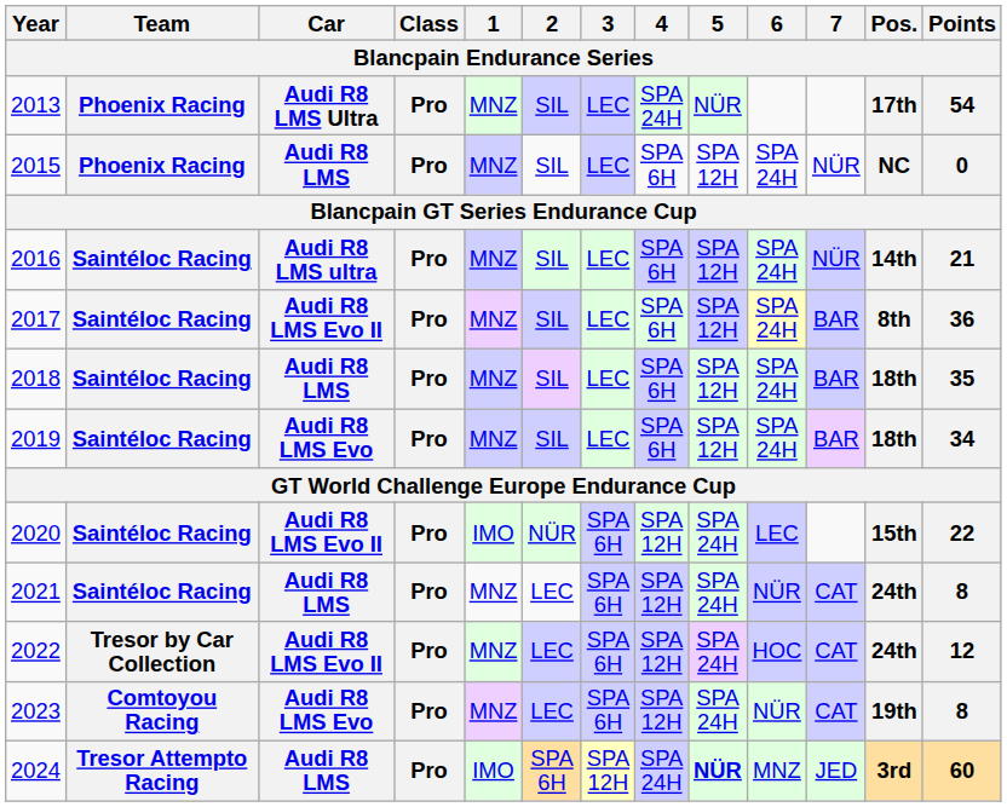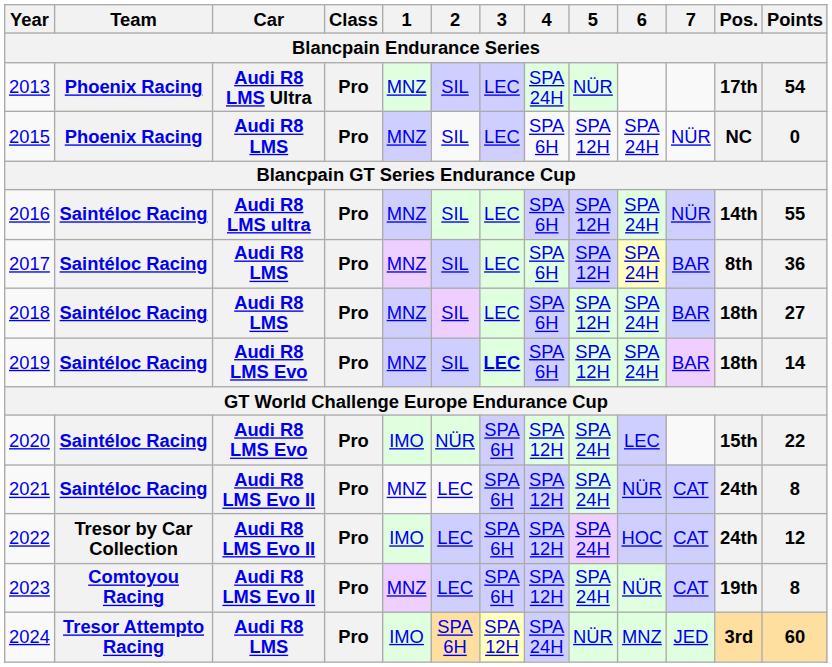2016 | Points: 21 -> 55
2017 | Car: Audi R8 LMS Evo II -> Audi R8 LMS
2018 | Points: 35 -> 27
2019 | 3: normal -> bold
2019 | Points: 34 -> 14
2020 | Car: Audi R8 LMS Evo II -> Audi R8 LMS Evo
2021 | Car: Audi R8 LMS -> Audi R8 LMS Evo II
2022 | 1: MNZ -> IMO
2023 | Car: Audi R8 LMS Evo -> Audi R8 LMS Evo II
2024 | 5: bold -> normal
